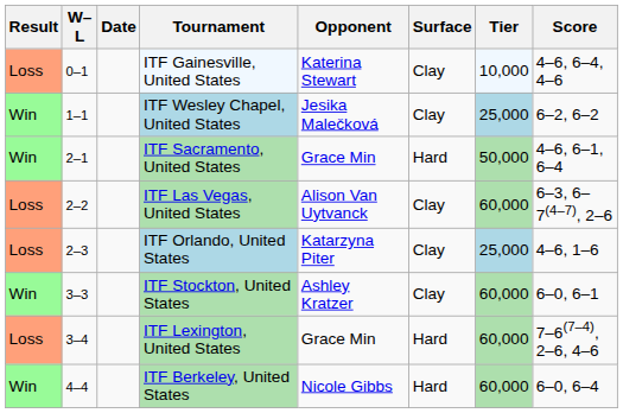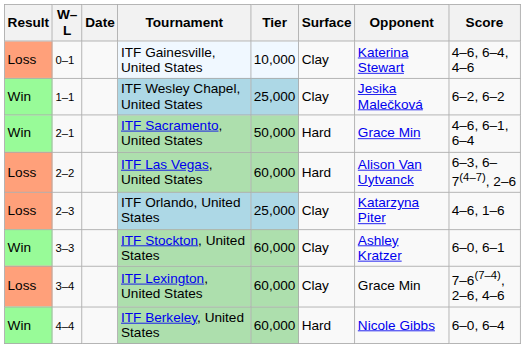columns swapped: Tier <-> Opponent
ITF Las Vegas, United States | Surface: Clay -> Hard
ITF Lexington, United States | Surface: Hard -> Clay
